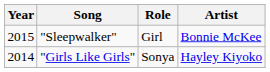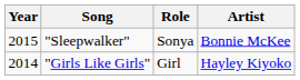"Sleepwalker" | Role: Girl -> Sonya
"Girls Like Girls" | Role: Sonya -> Girl
